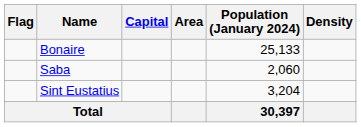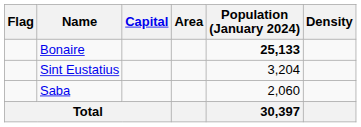Bonaire | Population (January 2024): normal -> bold
rows swapped: Sint Eustatius <-> Saba
